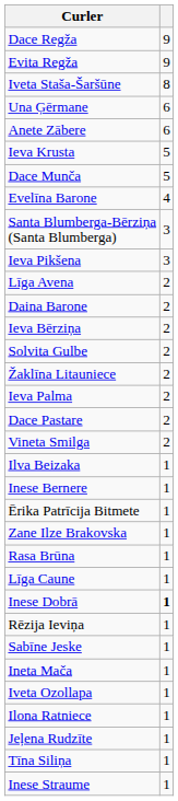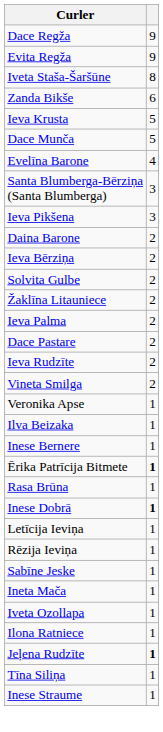+ row: Zanda Bikše | 6
- row: Una Ģērmane | 6
- row: Anete Zābere | 6
- row: Līga Avena | 2
+ row: Ieva Rudzīte | 2
+ row: Veronika Apse | 1
Ērika Patrīcija Bitmete | column 2: normal -> bold
- row: Zane Ilze Brakovska | 1
- row: Līga Caune | 1
+ row: Letīcija Ieviņa | 1
Jeļena Rudzīte | column 2: normal -> bold
